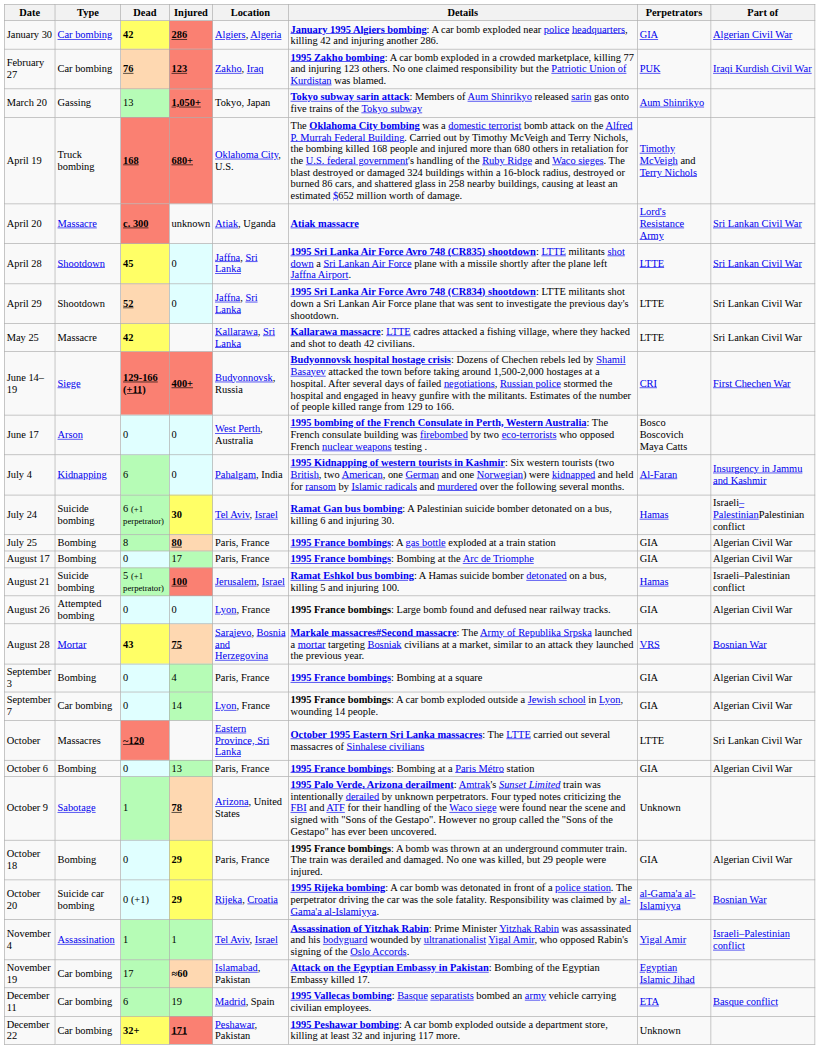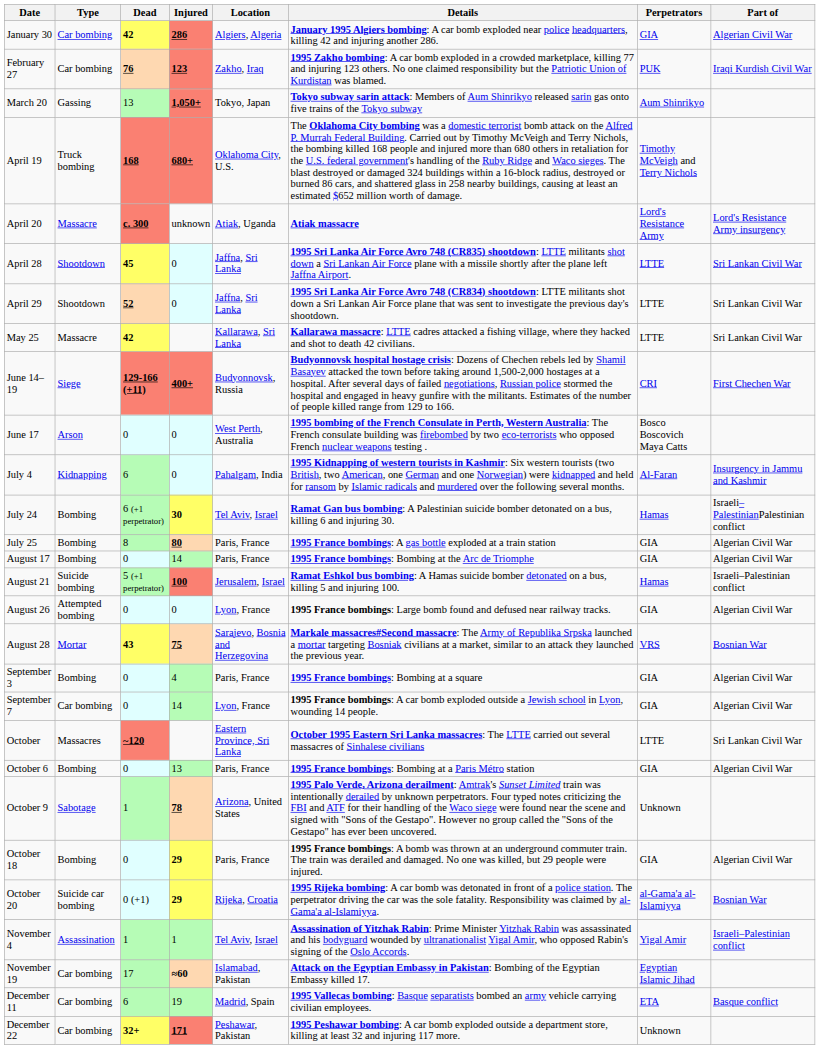April 20 | Part of: Sri Lankan Civil War -> Lord's Resistance Army insurgency
July 24 | Type: Suicide bombing -> Bombing
August 17 | Injured: 17 -> 14
